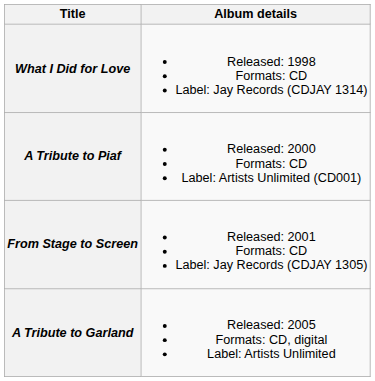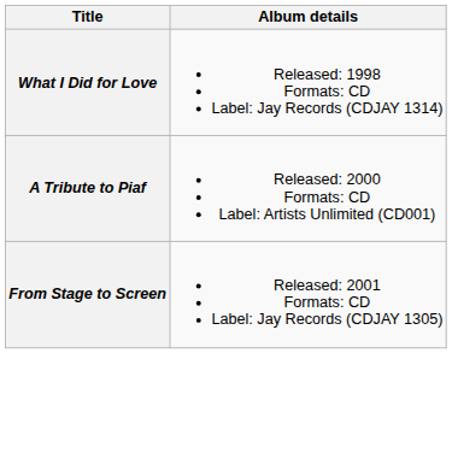- row: A Tribute to Garland | Released: 2005 Formats: CD, digital Label: Artists Unlimited
